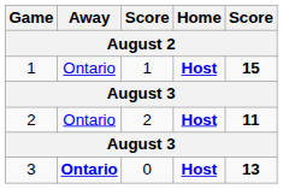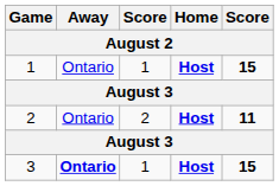3 | column 3: 0 -> 1
3 | column 5: 13 -> 15
